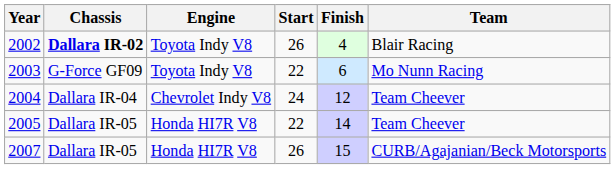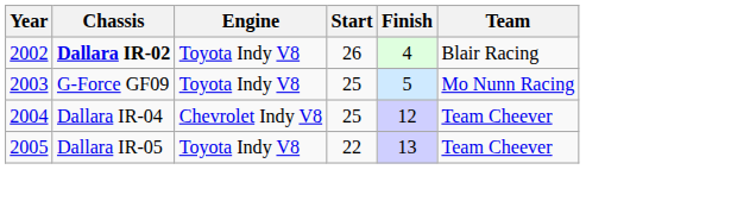2003 | Start: 22 -> 25
2003 | Finish: 6 -> 5
2004 | Start: 24 -> 25
2005 | Engine: Honda HI7R V8 -> Toyota Indy V8
2005 | Finish: 14 -> 13
- row: 2007 | Dallara IR-05 | Honda HI7R V8 | 26 | 15 | CURB/Agajanian/Beck Motorsports
